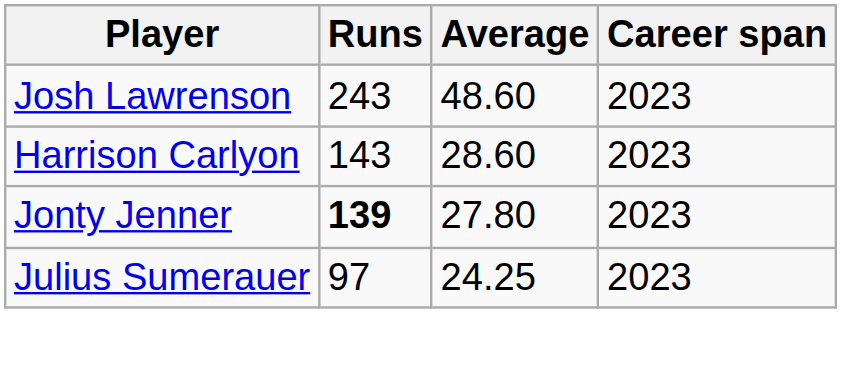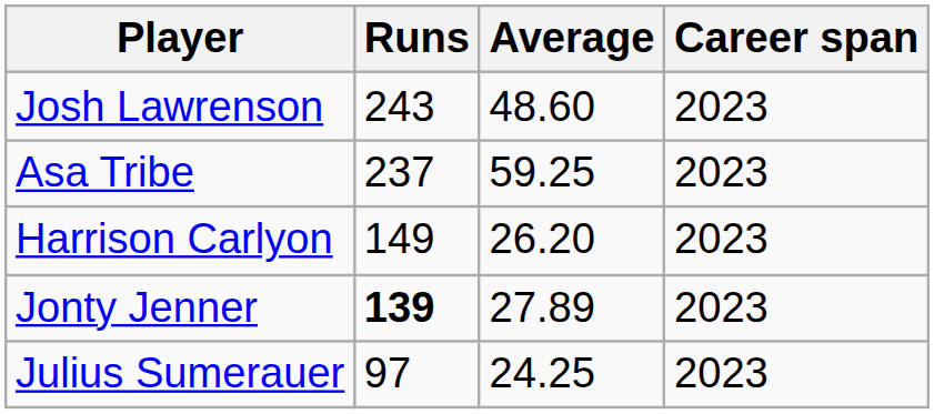+ row: Asa Tribe | 237 | 59.25 | 2023
Harrison Carlyon | Runs: 143 -> 149
Harrison Carlyon | Average: 28.60 -> 26.20
Jonty Jenner | Average: 27.80 -> 27.89
